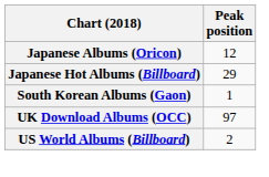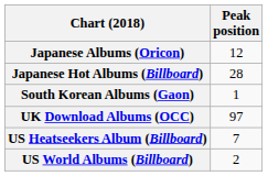Japanese Hot Albums (Billboard) | Peak position: 29 -> 28
+ row: US Heatseekers Album (Billboard) | 7
